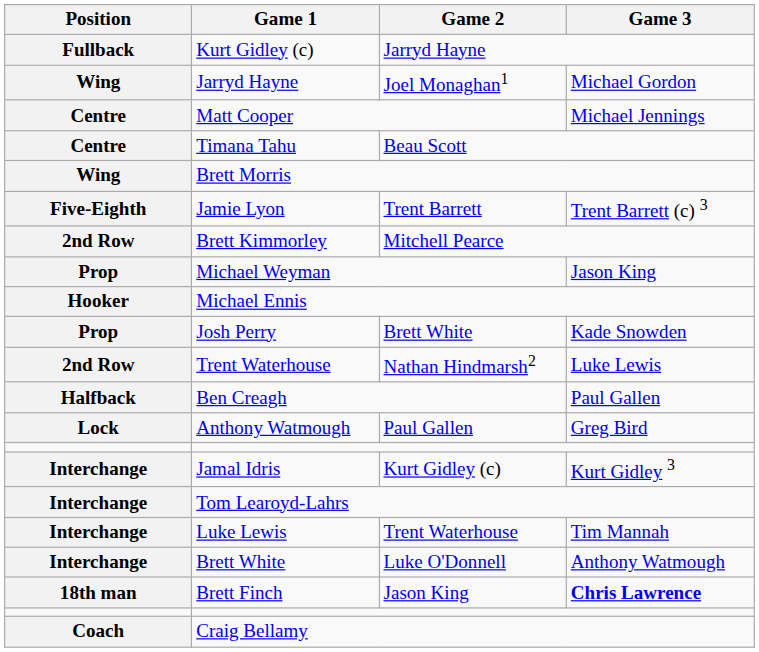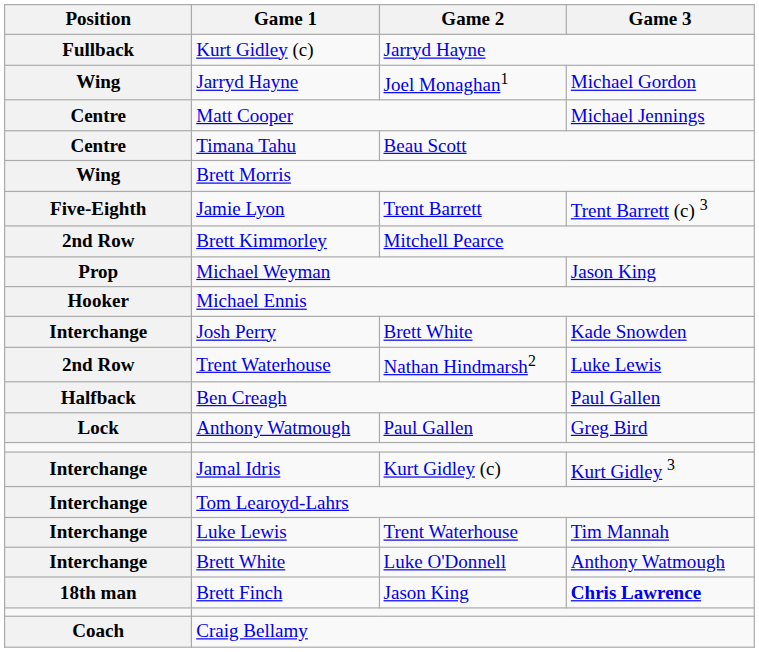Josh Perry | Position: Prop -> Interchange
